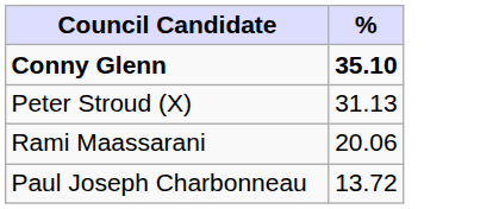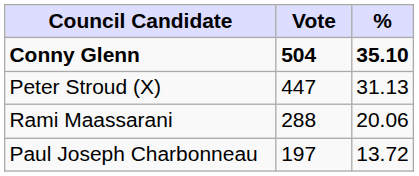+ column: Vote | 504 | 447 | 288 | 197
